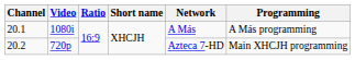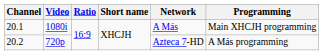20.1 | Programming: A Más programming -> Main XHCJH programming
20.2 | Programming: Main XHCJH programming -> A Más programming
